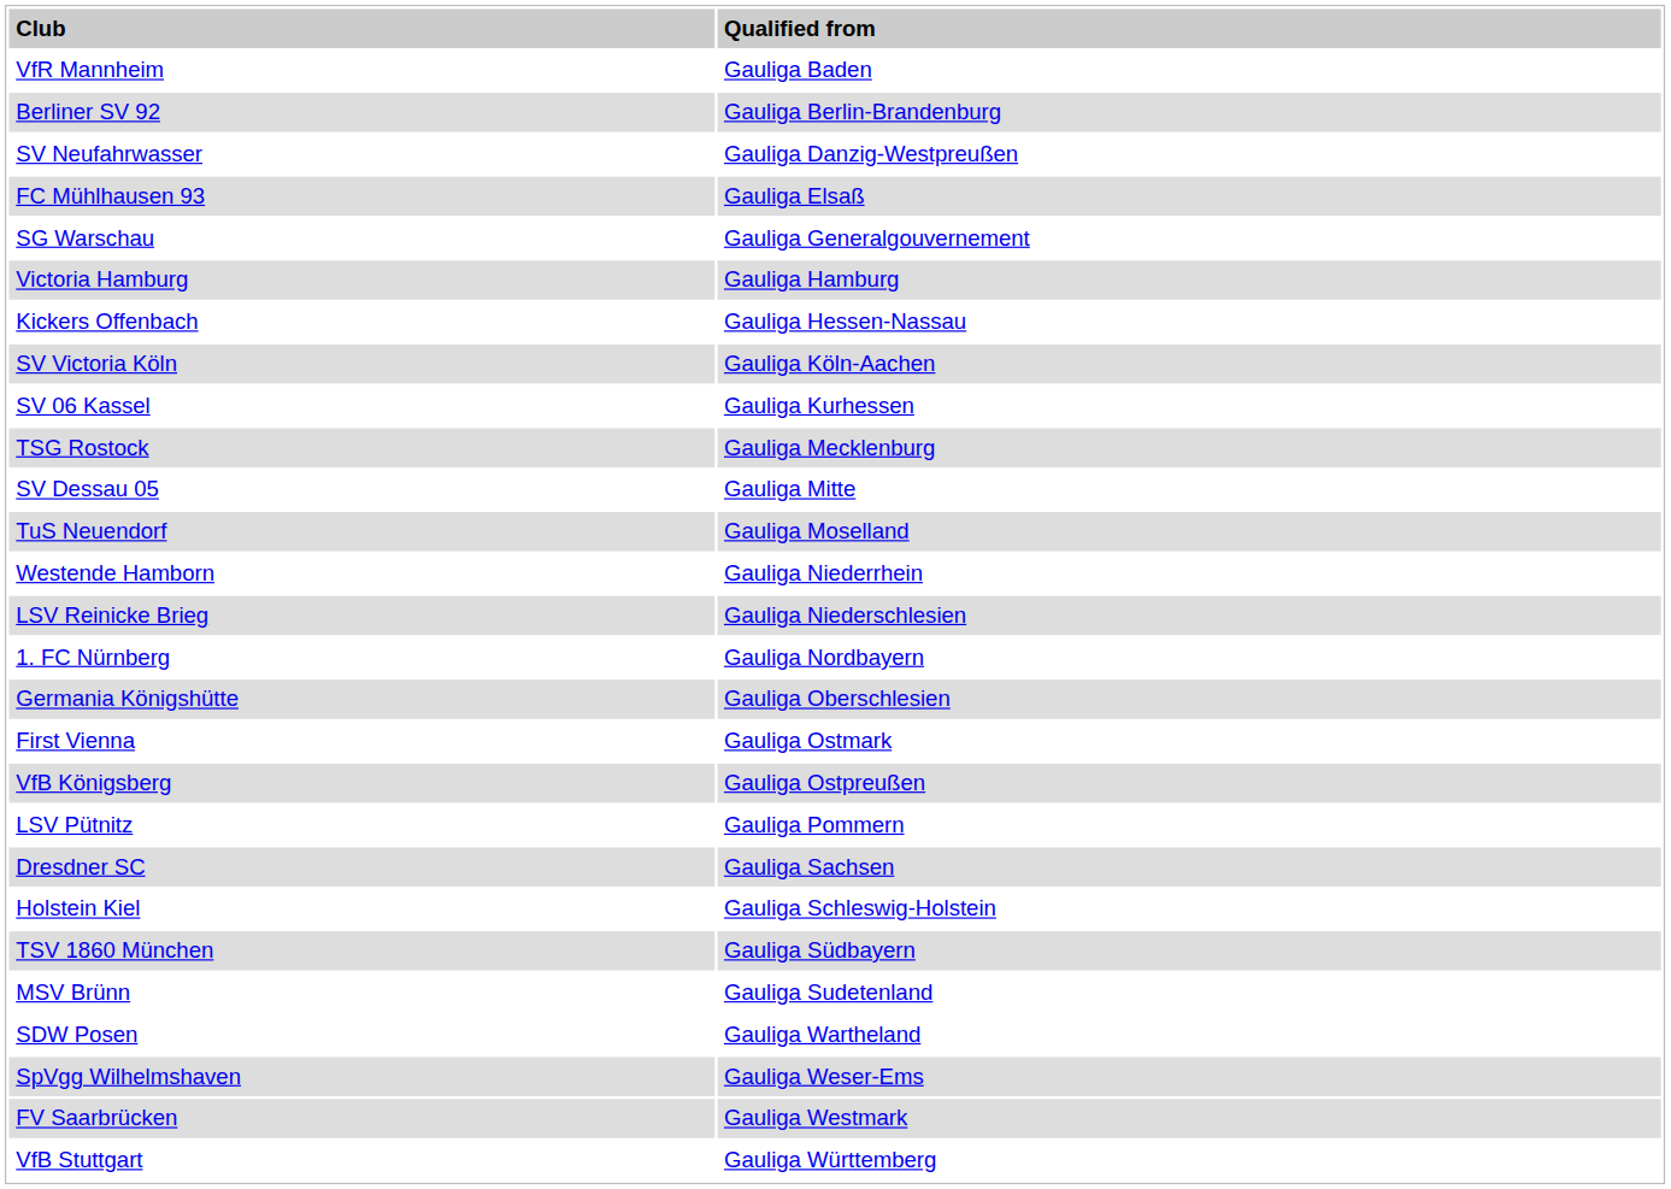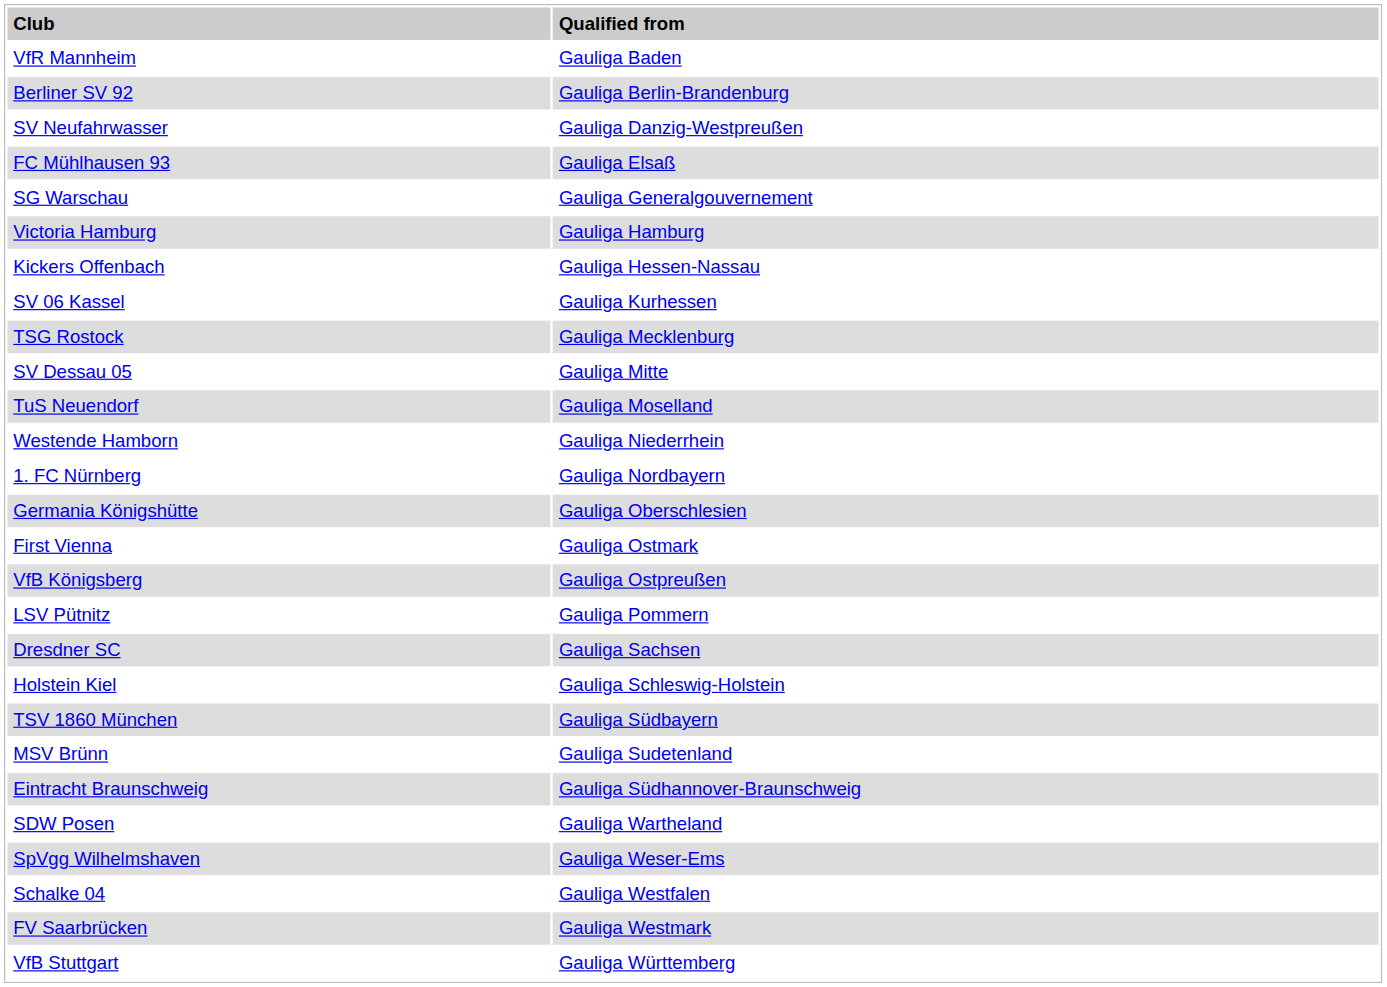- row: SV Victoria Köln | Gauliga Köln-Aachen
- row: LSV Reinicke Brieg | Gauliga Niederschlesien
+ row: Eintracht Braunschweig | Gauliga Südhannover-Braunschweig
+ row: Schalke 04 | Gauliga Westfalen
